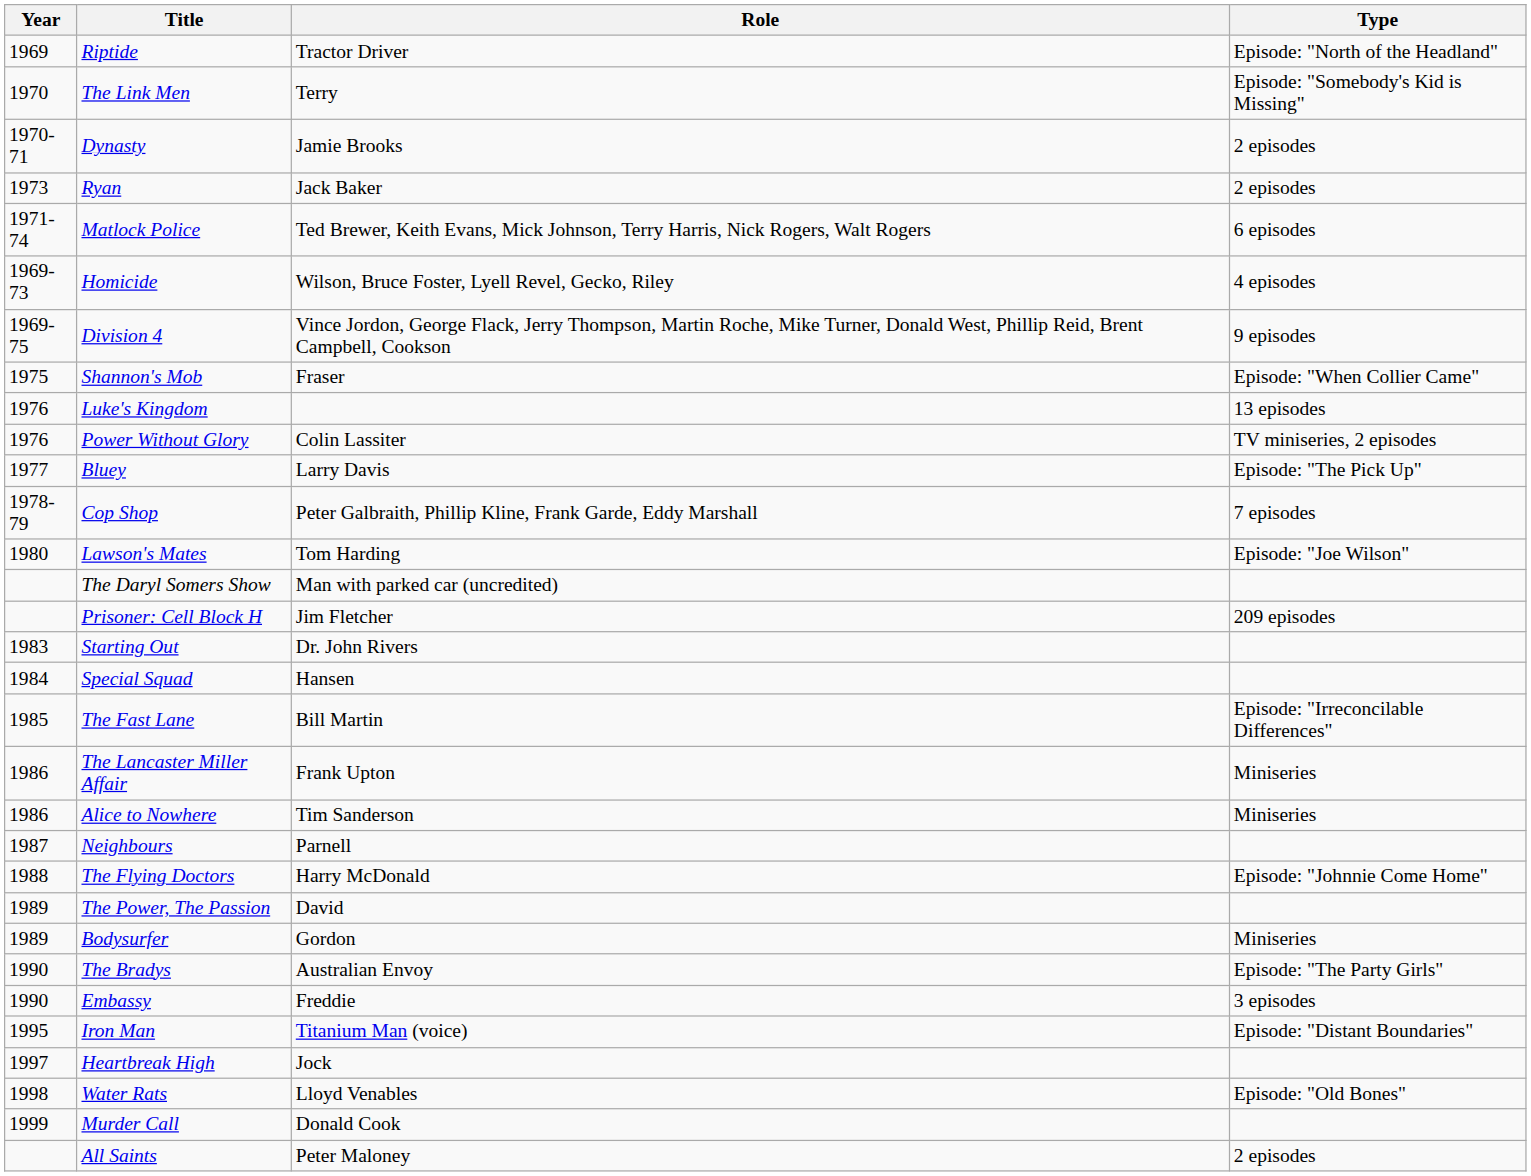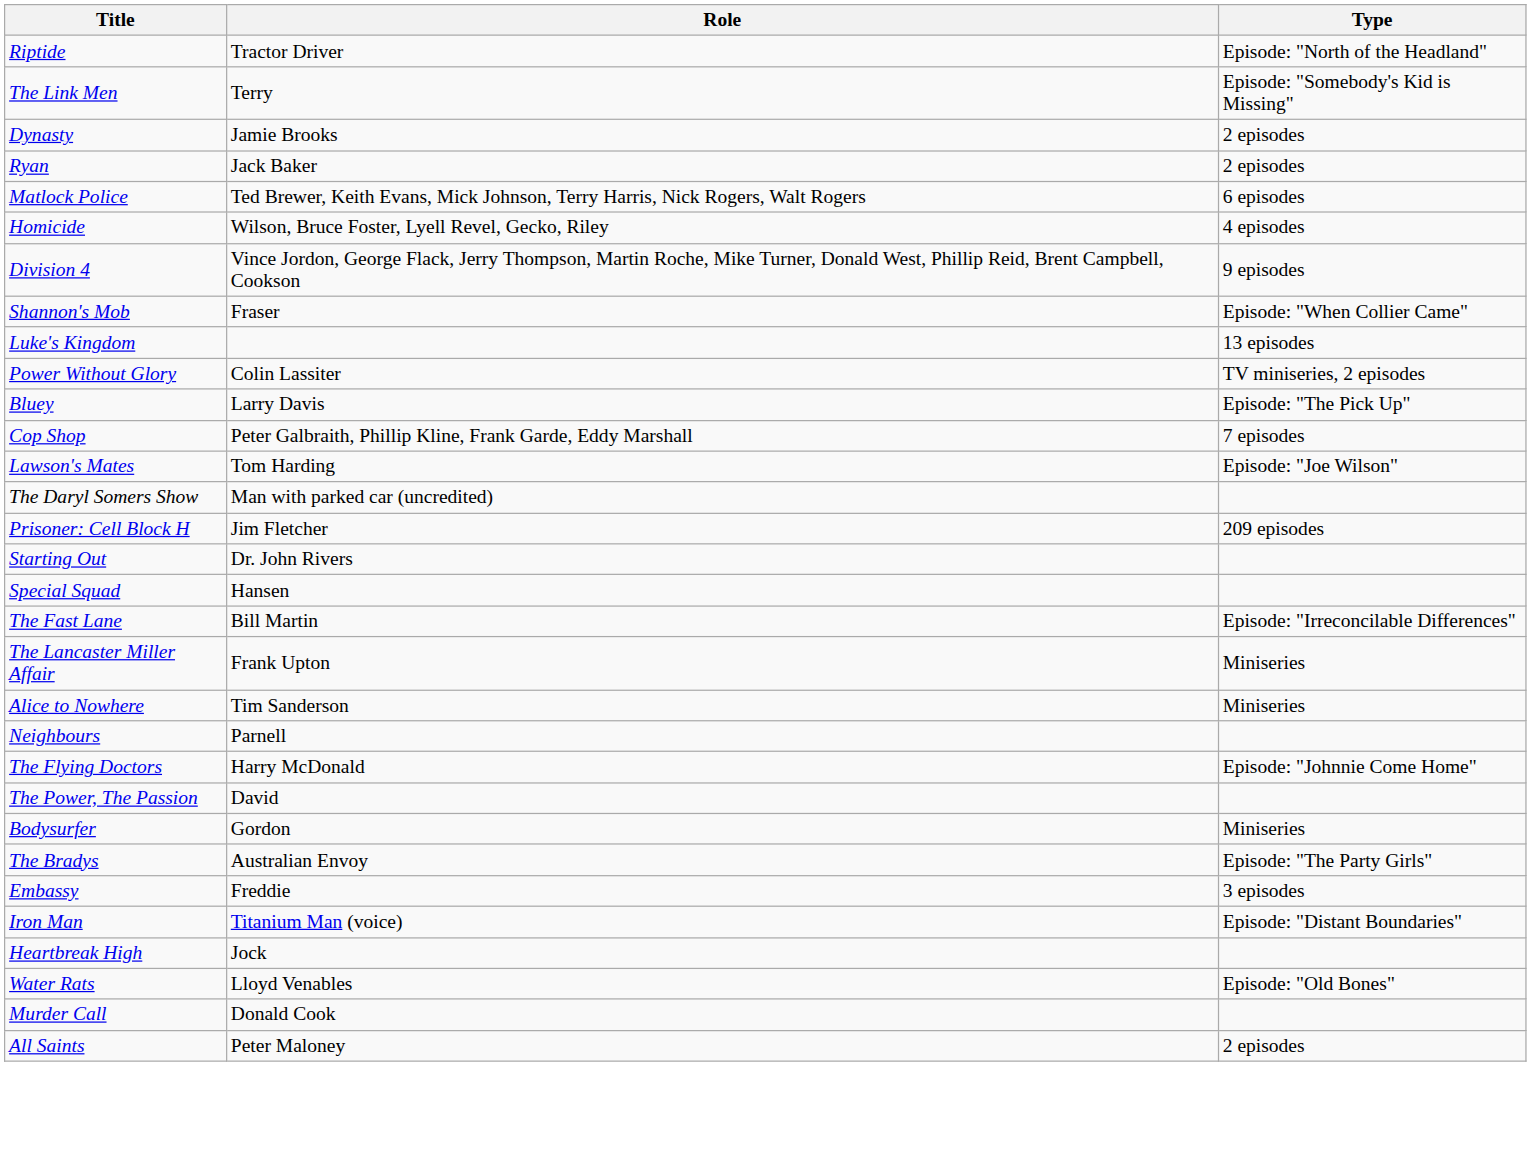- column: Year | 1969 | 1970 | 1970-71 | 1973 | 1971-74 | 1969-73 | 1969-75 | 1975 | 1976 | 1976 | 1977 | 1978-79 | 1980 | 1983 | 1984 | 1985 | 1986 | 1986 | 1987 | 1988 | 1989 | 1989 | 1990 | 1990 | 1995 | 1997 | 1998 | 1999
